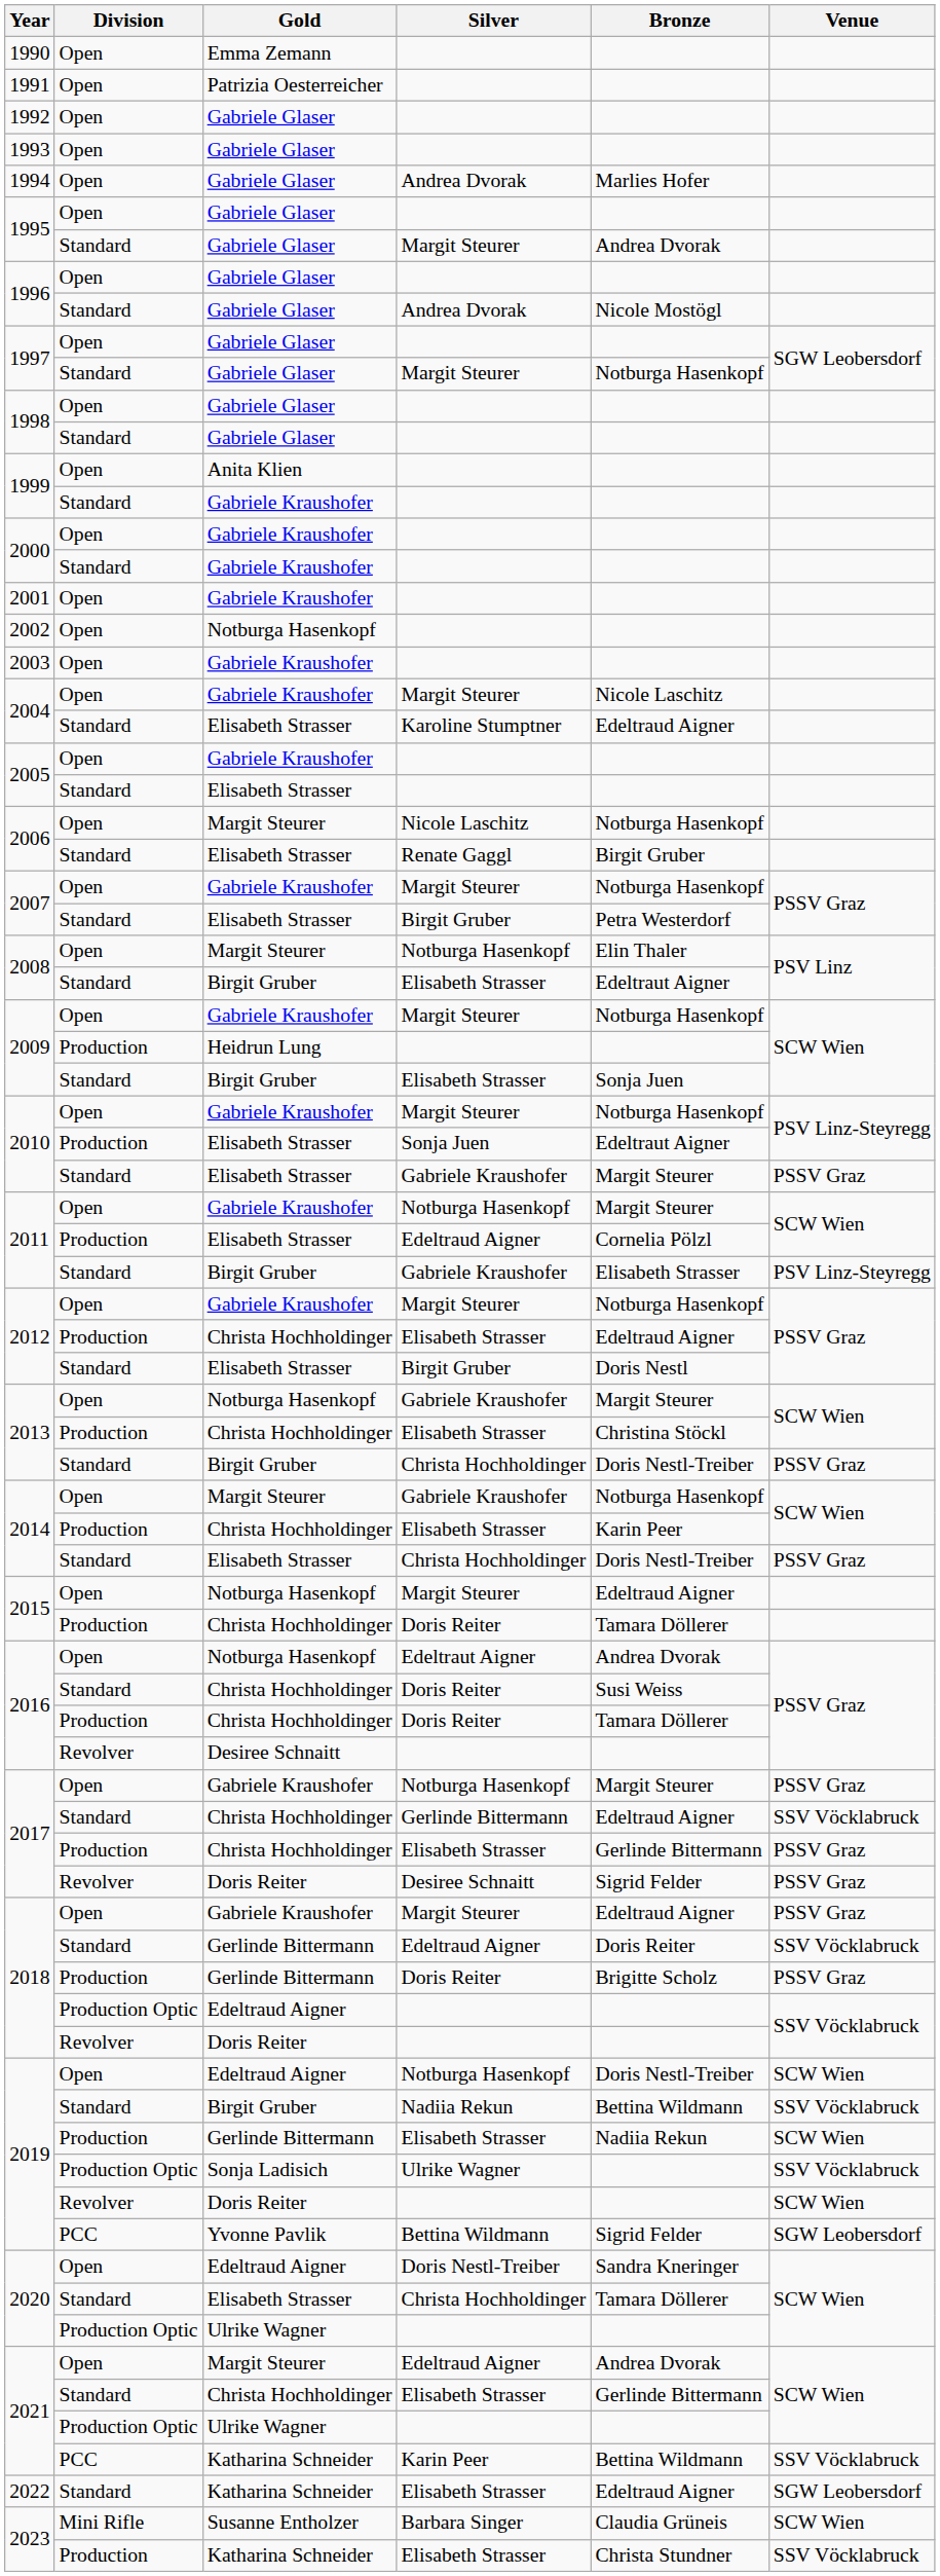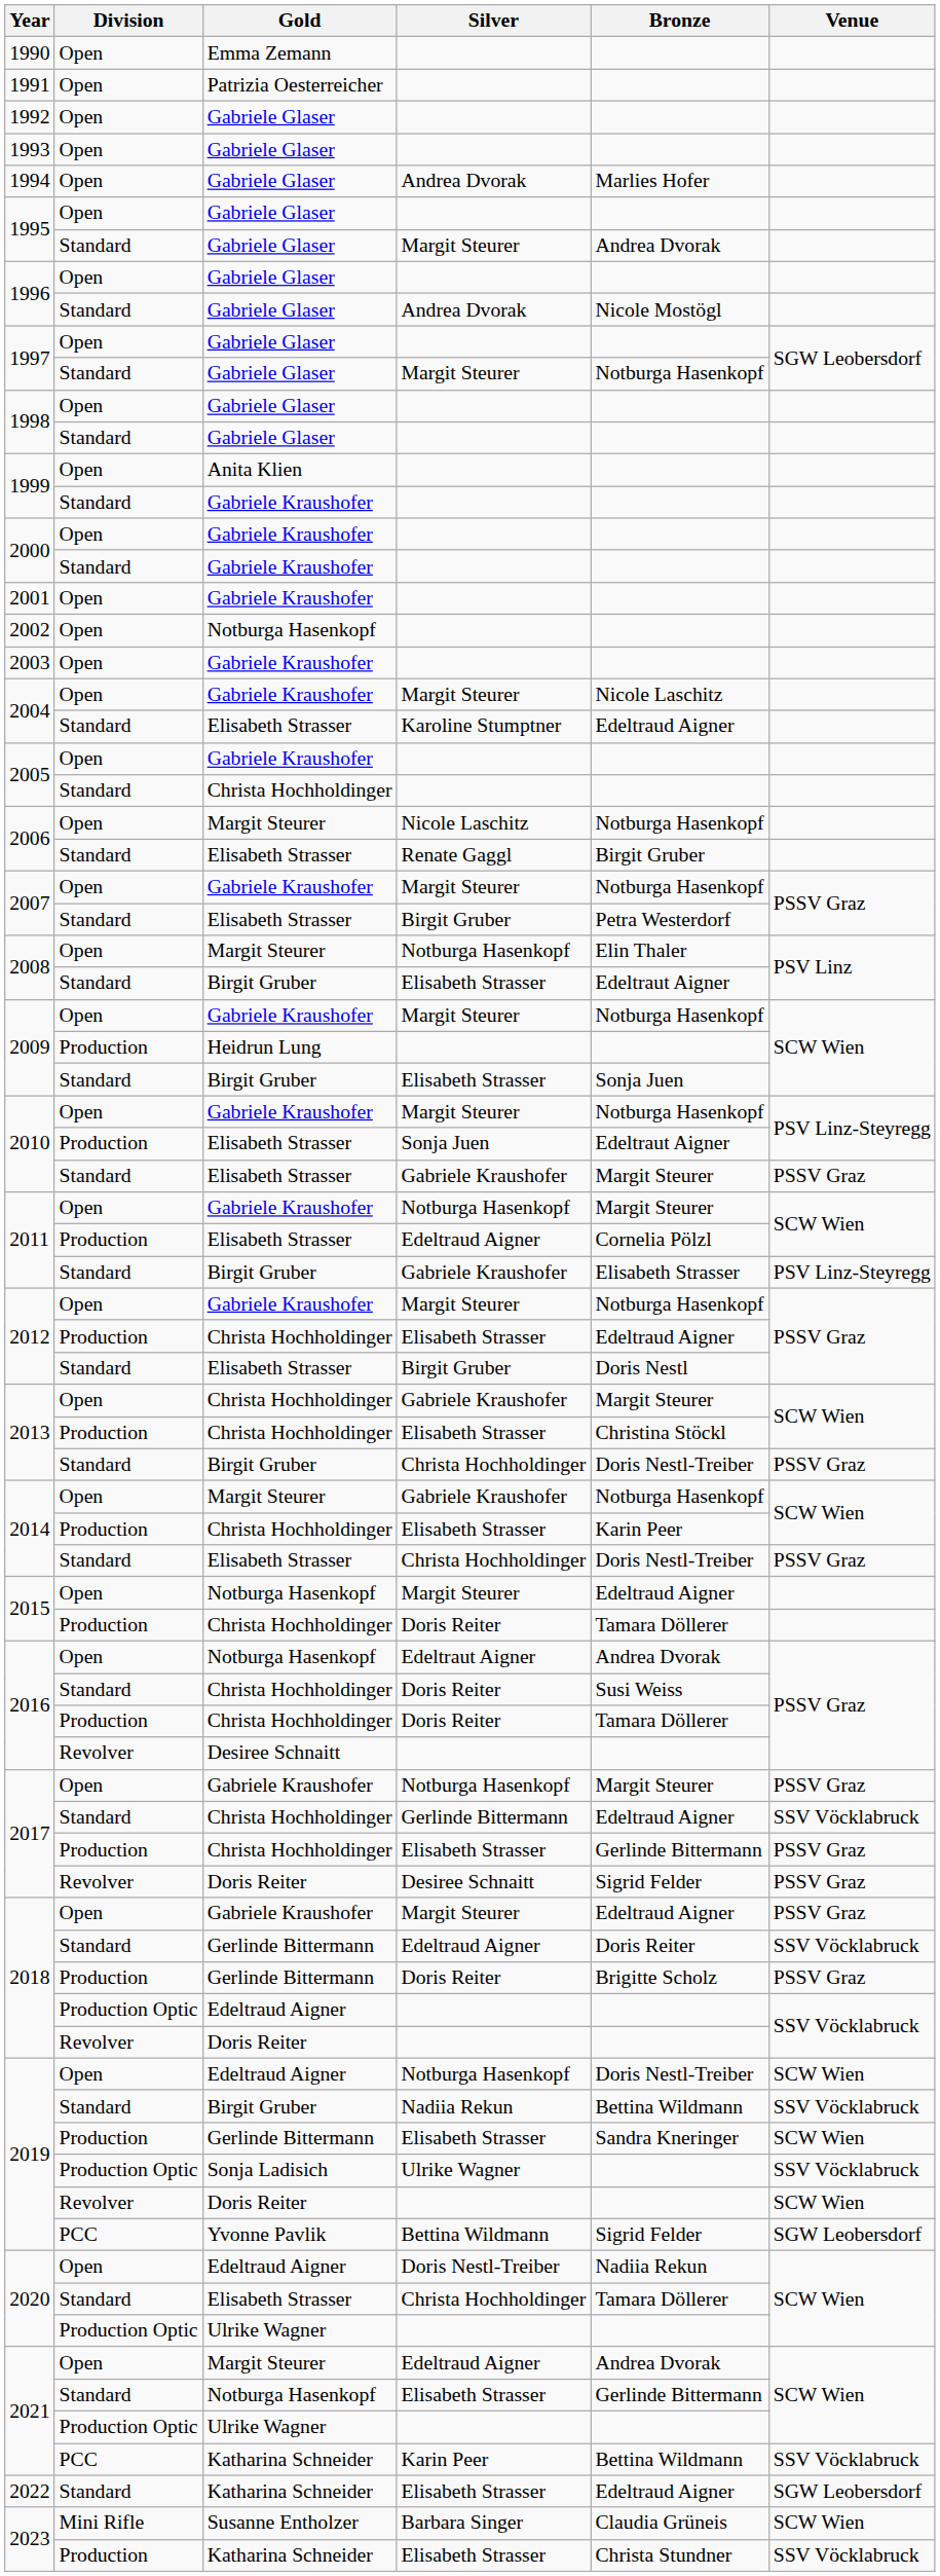2005 / Standard | Gold: Elisabeth Strasser -> Christa Hochholdinger
2013 / Open | Gold: Notburga Hasenkopf -> Christa Hochholdinger
2019 / Production | Bronze: Nadiia Rekun -> Sandra Kneringer
2020 / Open | Bronze: Sandra Kneringer -> Nadiia Rekun
2021 / Standard | Gold: Christa Hochholdinger -> Notburga Hasenkopf
